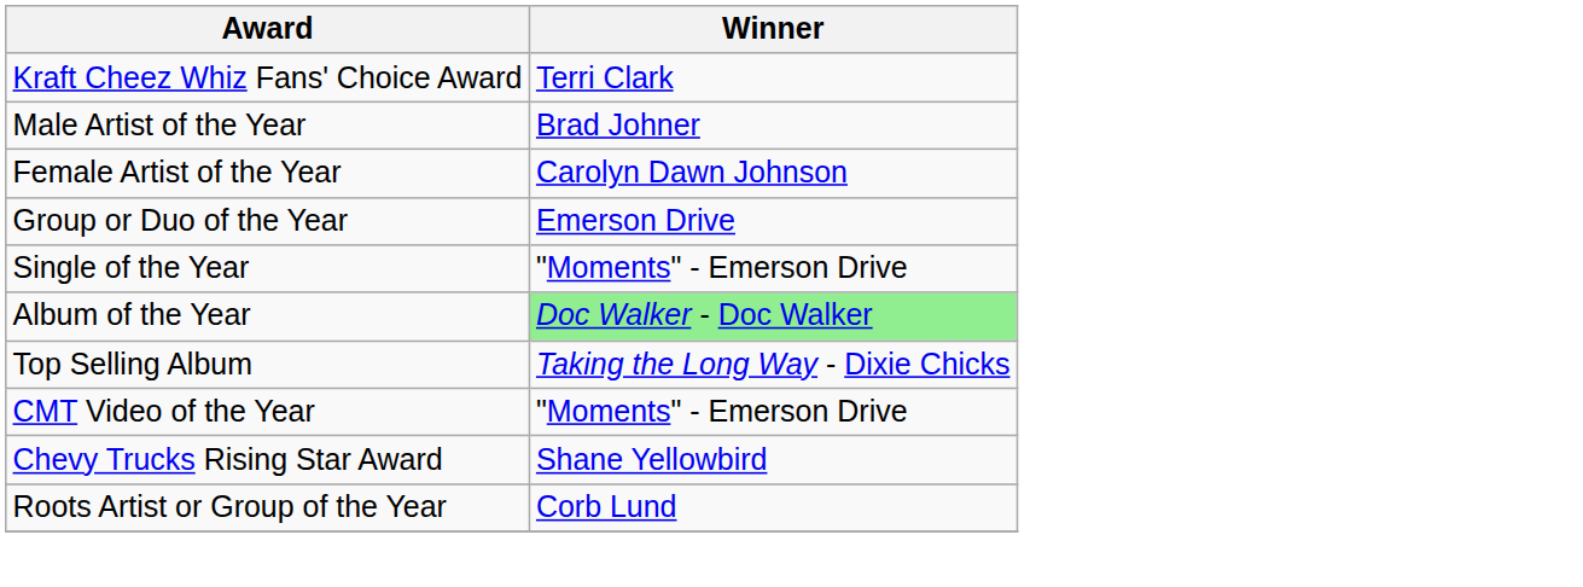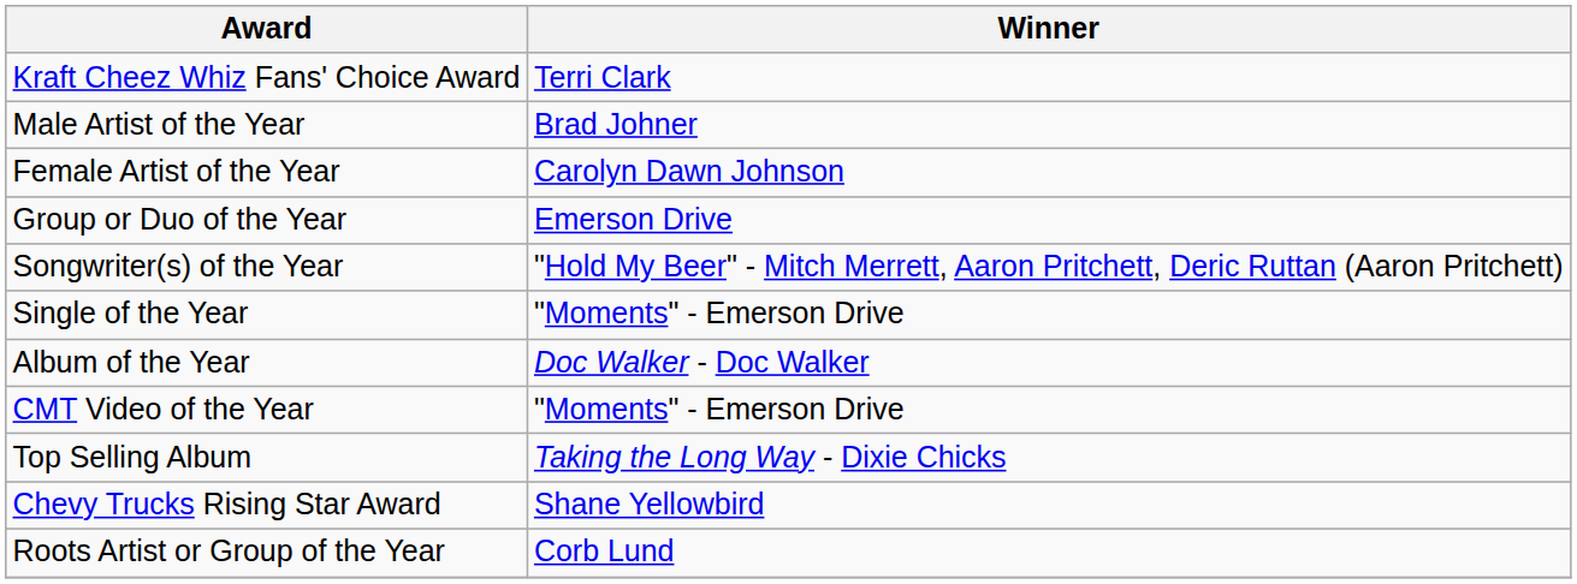+ row: Songwriter(s) of the Year | "Hold My Beer" - Mitch Merrett, Aaron Pritchett, Deric Ruttan (Aaron Pritchett)
Album of the Year | Winner: lightgreen background -> no background
rows swapped: Top Selling Album <-> CMT Video of the Year
